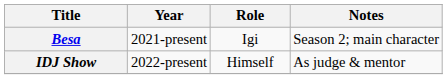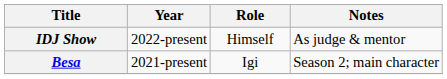rows swapped: Besa <-> IDJ Show
